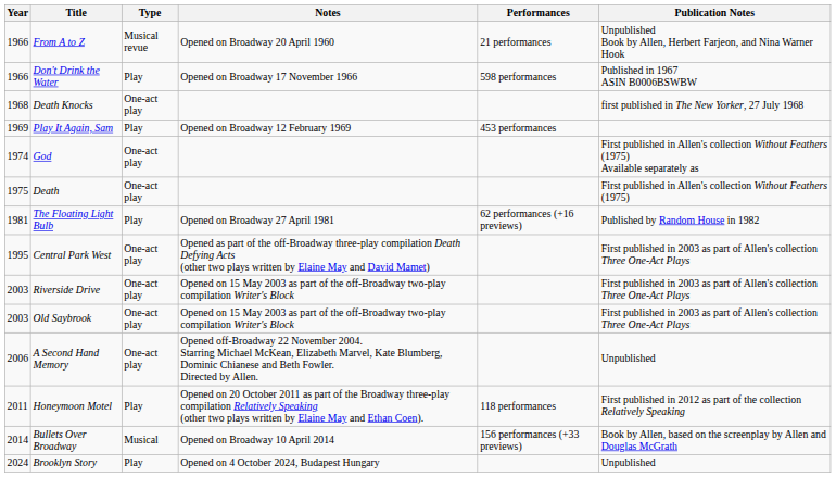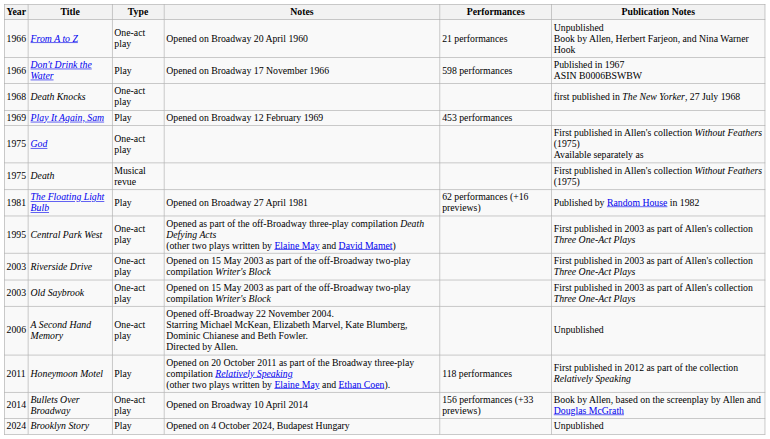From A to Z | Type: Musical revue -> One-act play
God | Year: 1974 -> 1975
Death | Type: One-act play -> Musical revue
Bullets Over Broadway | Type: Musical -> One-act play
